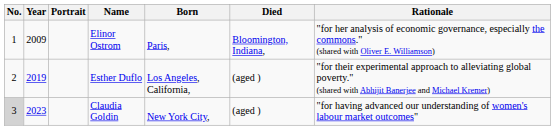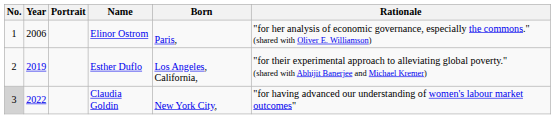- column: Died | Bloomington, Indiana, | (aged ) | (aged )
Elinor Ostrom | Year: 2009 -> 2006
Claudia Goldin | Year: 2023 -> 2022
